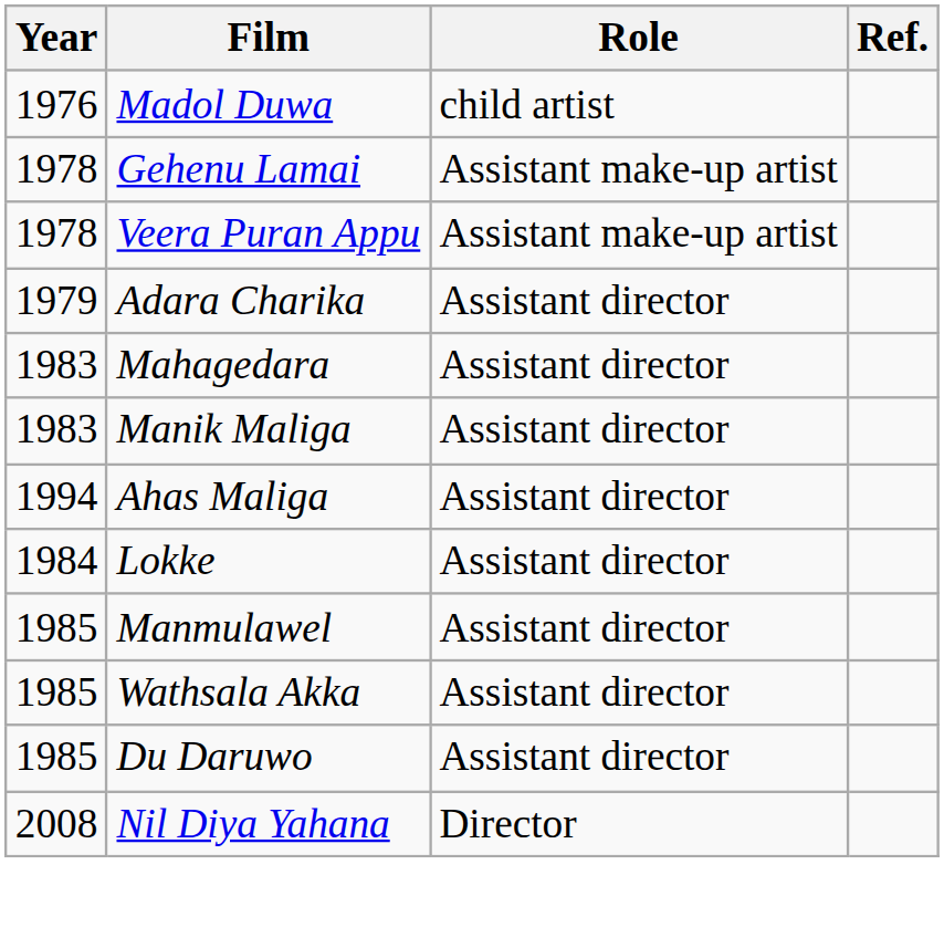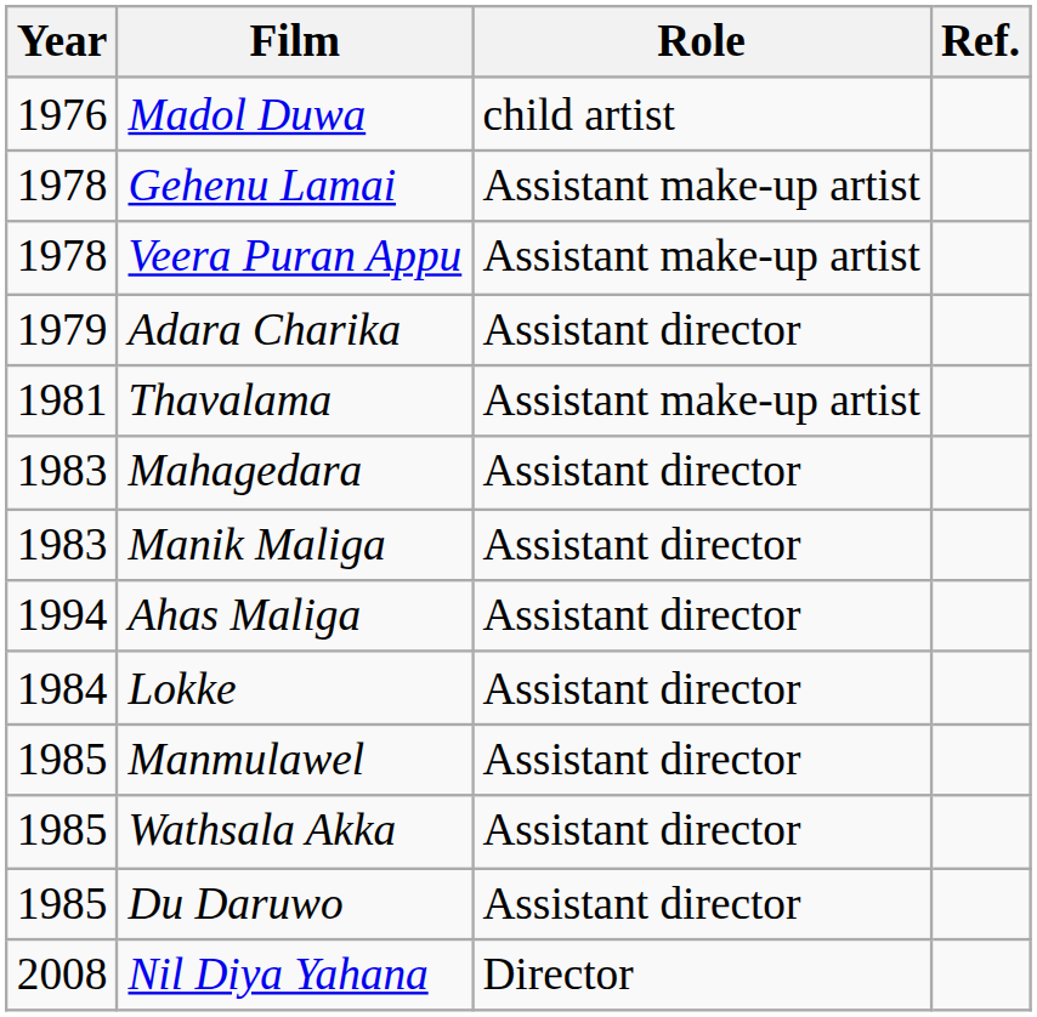+ row: 1981 | Thavalama | Assistant make-up artist
